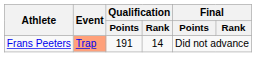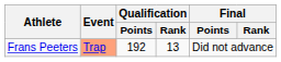Frans Peeters | Qualification / Points: 191 -> 192
Frans Peeters | Qualification / Rank: 14 -> 13
